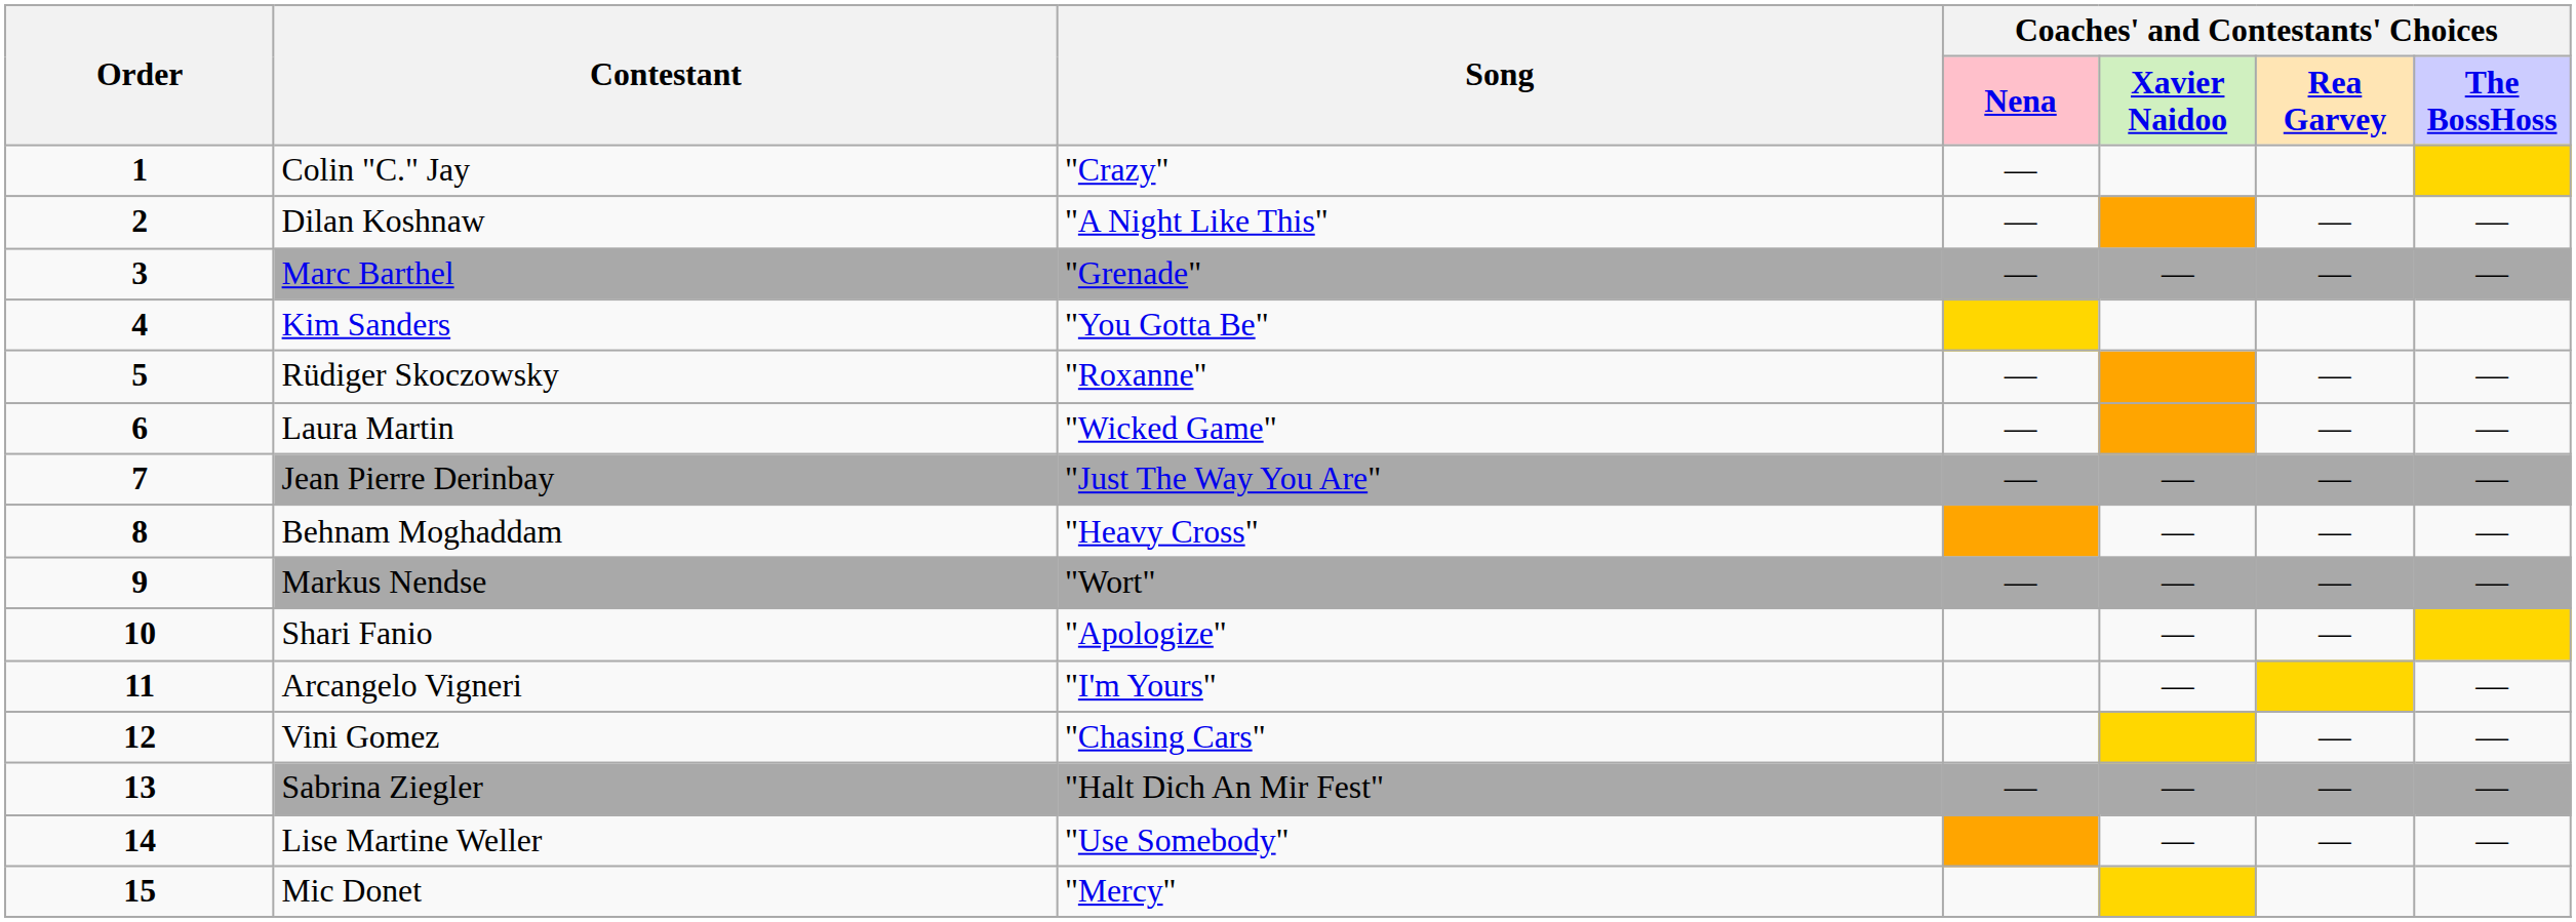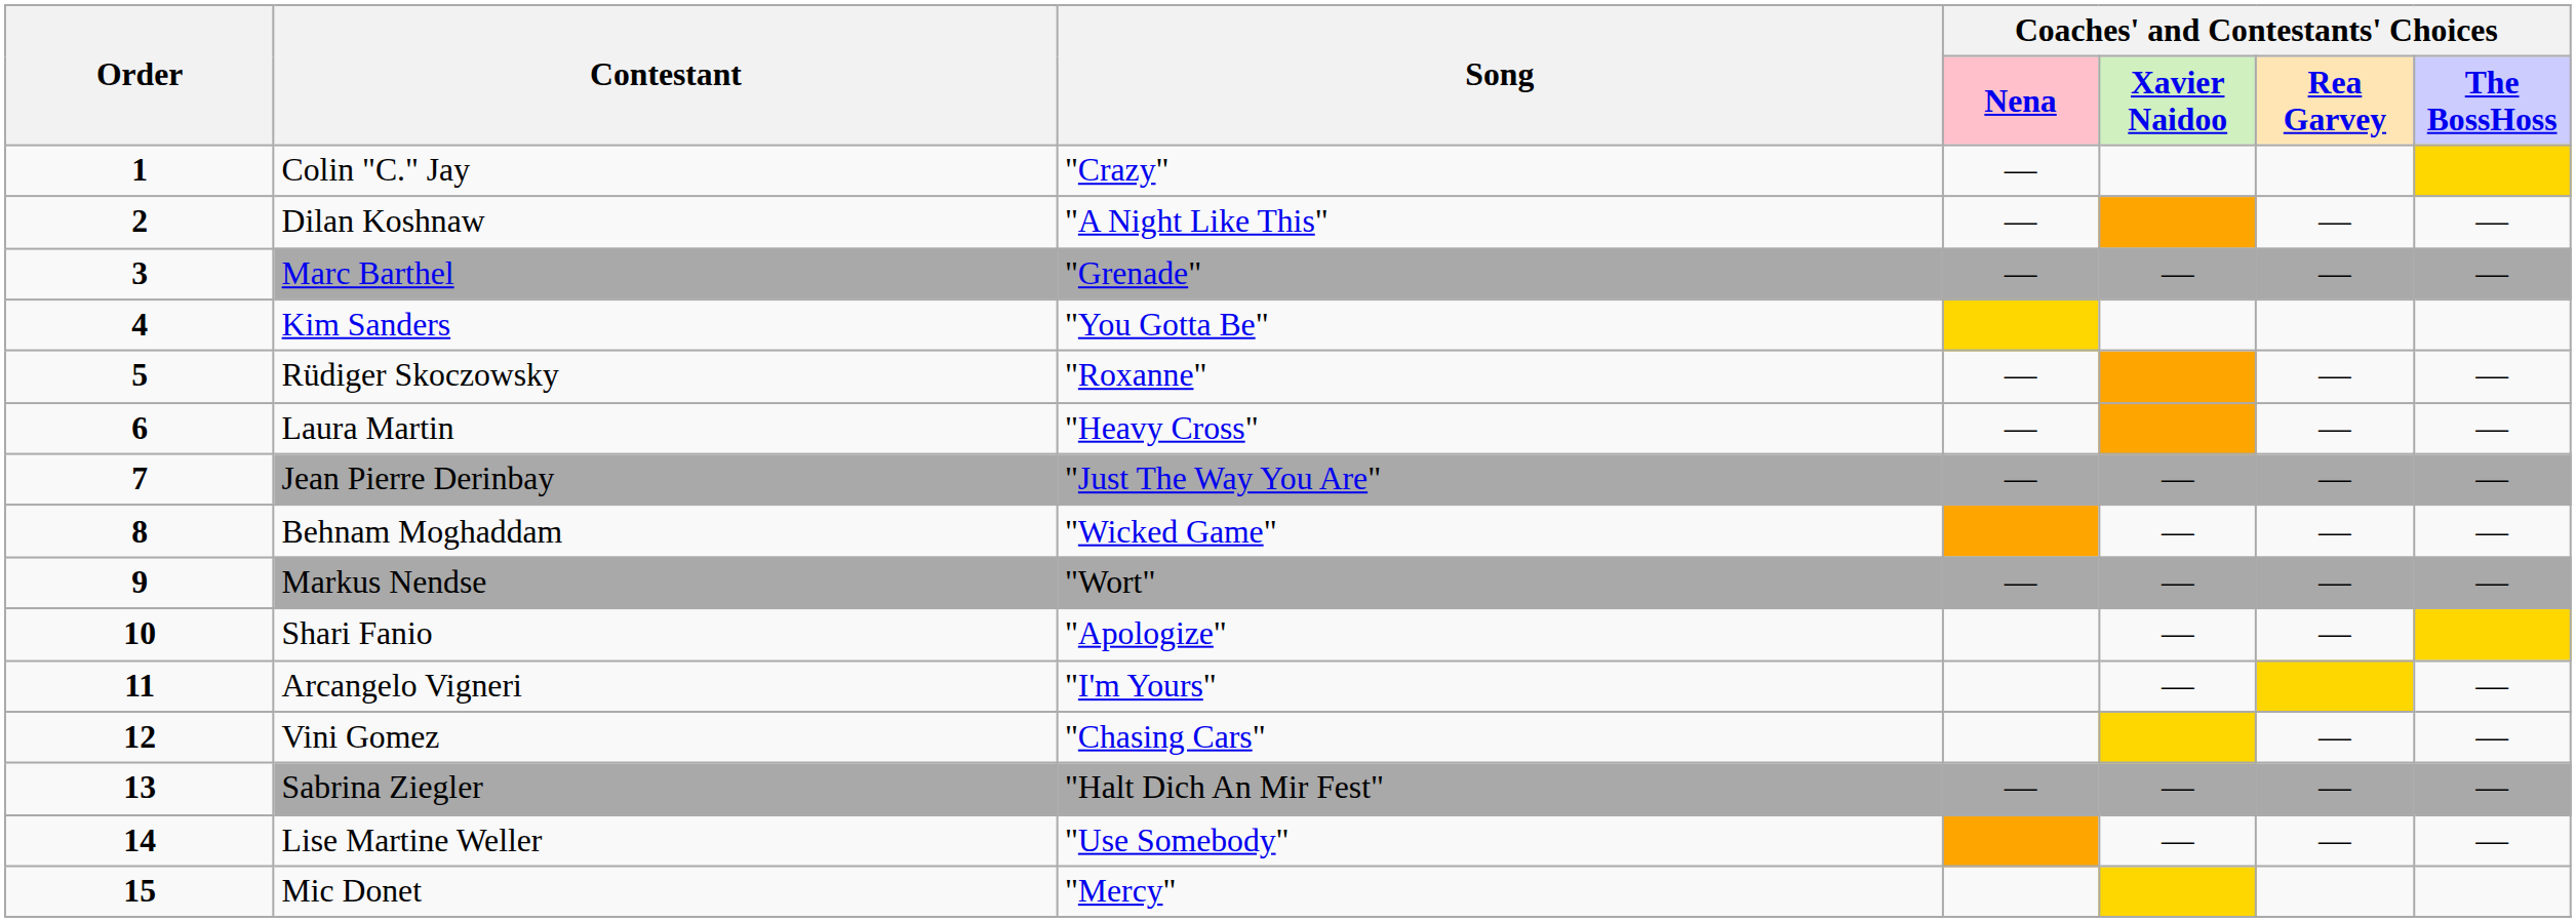Laura Martin | Song: "Wicked Game" -> "Heavy Cross"
Behnam Moghaddam | Song: "Heavy Cross" -> "Wicked Game"
